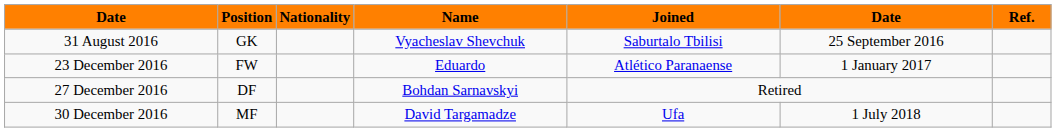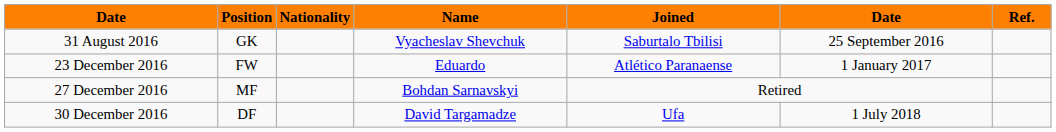27 December 2016 | Position: DF -> MF
30 December 2016 | Position: MF -> DF
